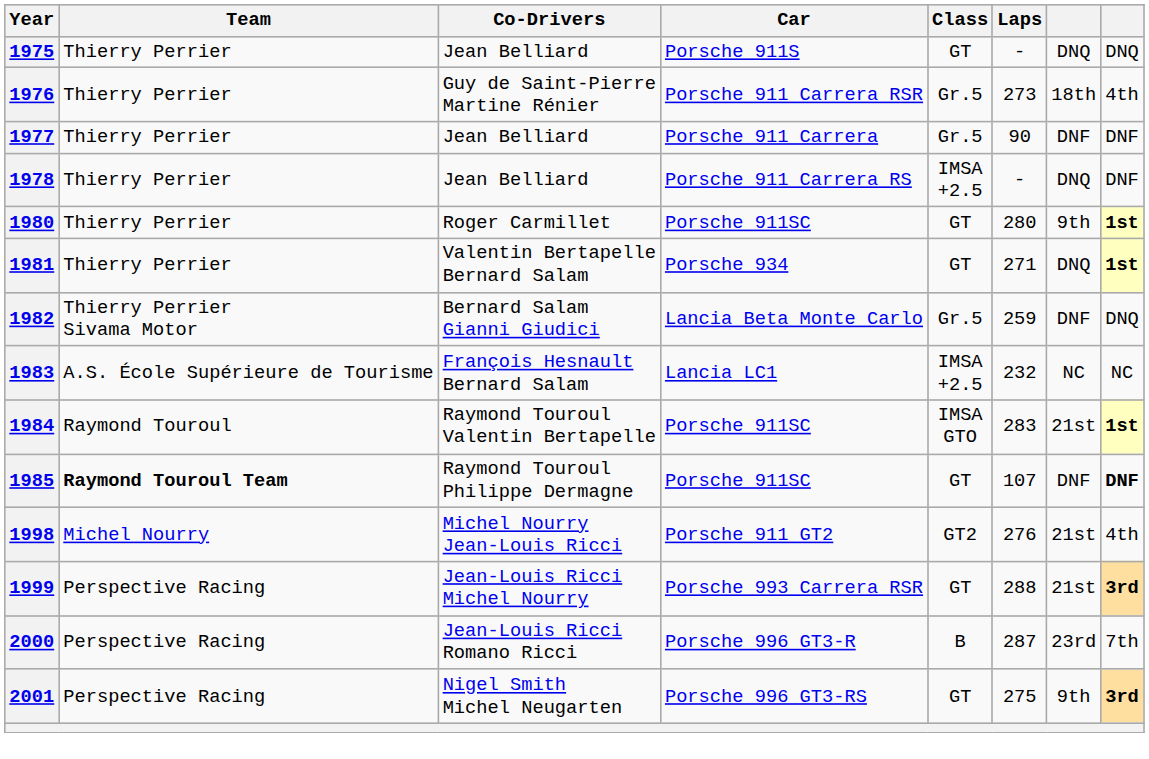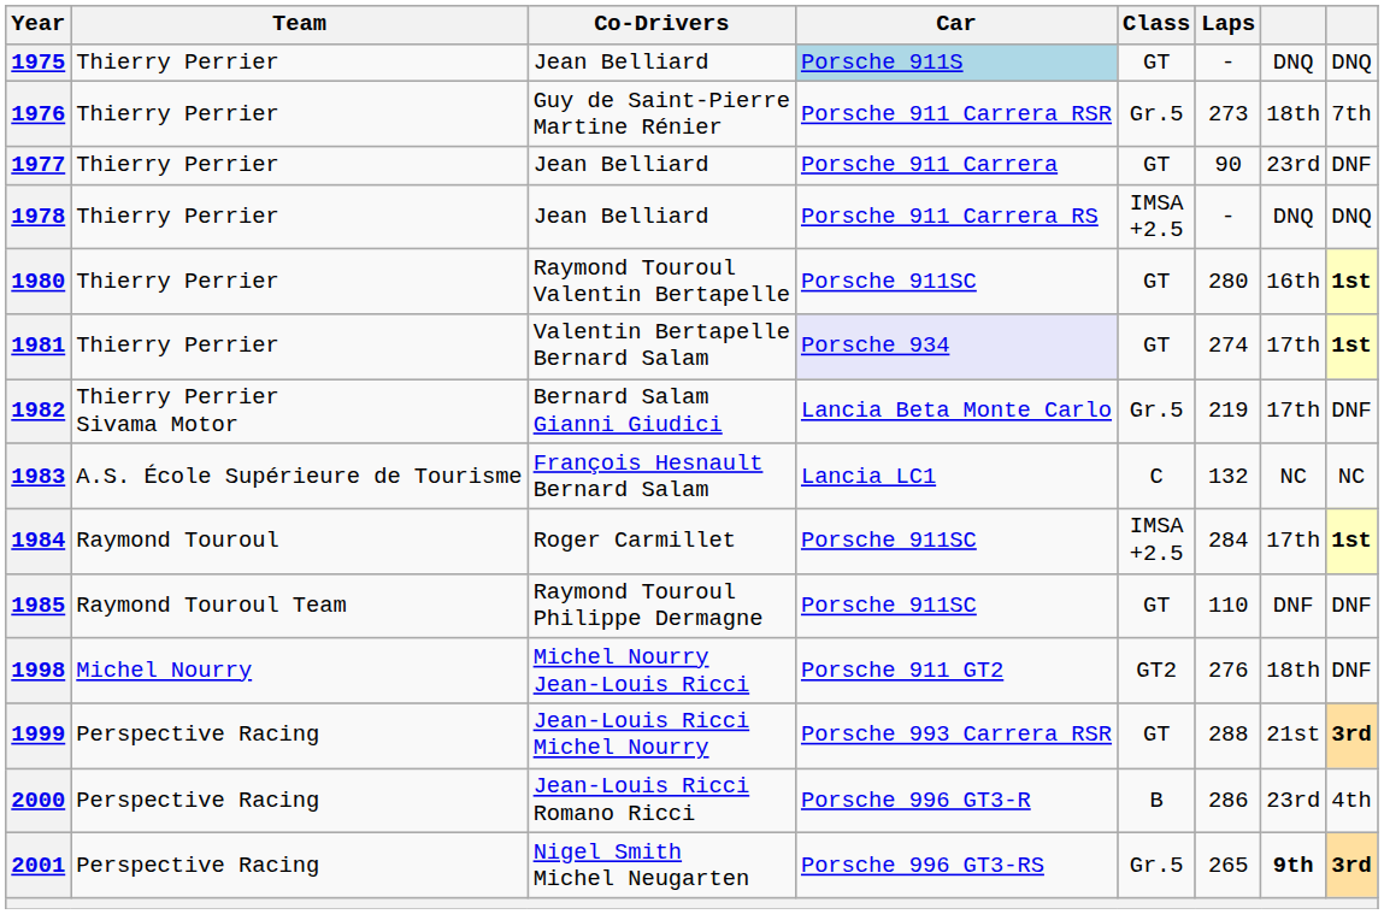1975 | Car: no background -> lightblue background
1976 | column 8: 4th -> 7th
1977 | Class: Gr.5 -> GT
1977 | column 7: DNF -> 23rd
1978 | column 8: DNF -> DNQ
1980 | Co-Drivers: Roger Carmillet -> Raymond Touroul Valentin Bertapelle
1980 | column 7: 9th -> 16th
1981 | Car: no background -> lavender background
1981 | Laps: 271 -> 274
1981 | column 7: DNQ -> 17th
1982 | Laps: 259 -> 219
1982 | column 7: DNF -> 17th
1982 | column 8: DNQ -> DNF
1983 | Class: IMSA +2.5 -> C
1983 | Laps: 232 -> 132
1984 | Co-Drivers: Raymond Touroul Valentin Bertapelle -> Roger Carmillet
1984 | Class: IMSA GTO -> IMSA +2.5
1984 | Laps: 283 -> 284
1984 | column 7: 21st -> 17th
1985 | Team: bold -> normal
1985 | Laps: 107 -> 110
1985 | column 8: bold -> normal
1998 | column 7: 21st -> 18th
1998 | column 8: 4th -> DNF
2000 | Laps: 287 -> 286
2000 | column 8: 7th -> 4th
2001 | Class: GT -> Gr.5
2001 | Laps: 275 -> 265
2001 | column 7: normal -> bold
